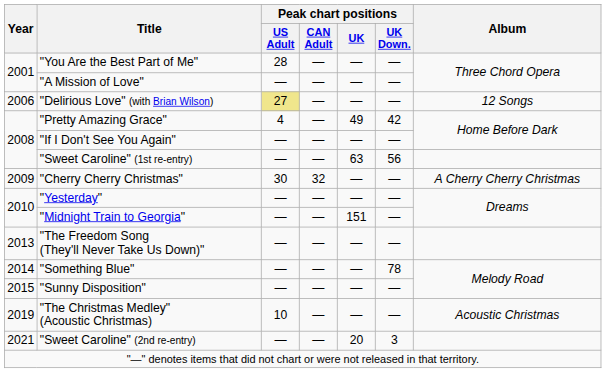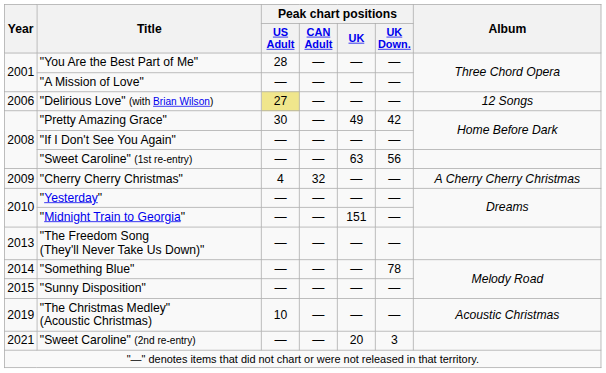"Pretty Amazing Grace" | Peak chart positions / US Adult: 4 -> 30
"Cherry Cherry Christmas" | Peak chart positions / US Adult: 30 -> 4
